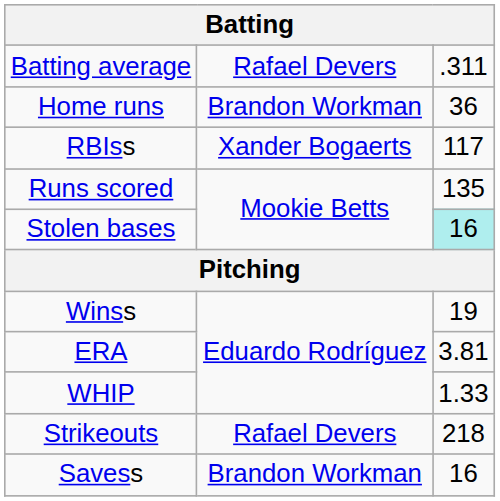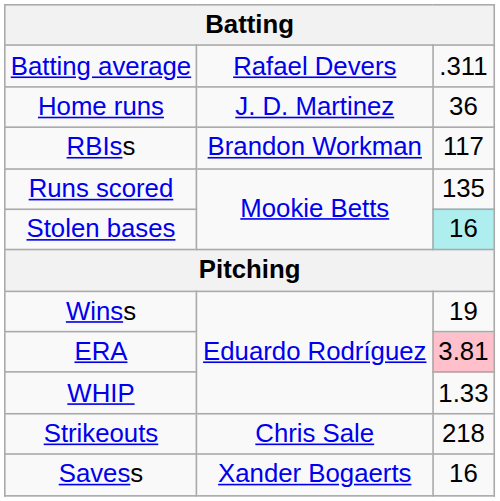Home runs | column 2: Brandon Workman -> J. D. Martinez
RBIss | column 2: Xander Bogaerts -> Brandon Workman
ERA | column 3: no background -> pink background
Strikeouts | column 2: Rafael Devers -> Chris Sale
Savess | column 2: Brandon Workman -> Xander Bogaerts
